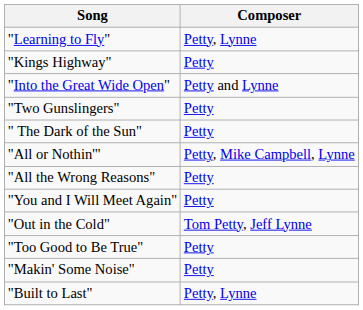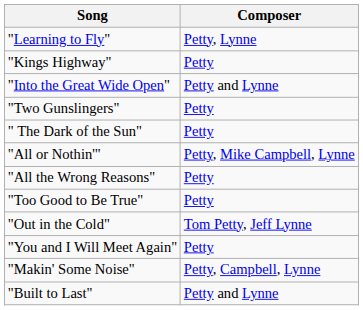rows swapped: "Too Good to Be True" <-> "You and I Will Meet Again"
"Makin' Some Noise" | Composer: Petty -> Petty, Campbell, Lynne
"Built to Last" | Composer: Petty, Lynne -> Petty and Lynne
